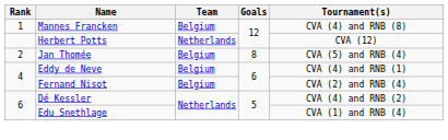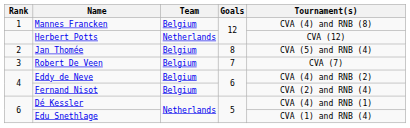+ row: 3 | Robert De Veen | Belgium | 7 | CVA (7)
Eddy de Neve | Tournament(s): CVA (4) and RNB (1) -> CVA (4) and RNB (2)
Dé Kessler | Tournament(s): CVA (4) and RNB (2) -> CVA (4) and RNB (1)
